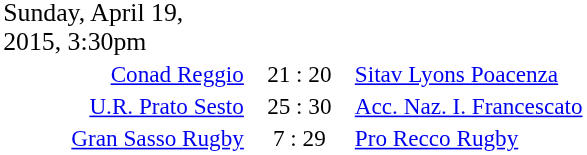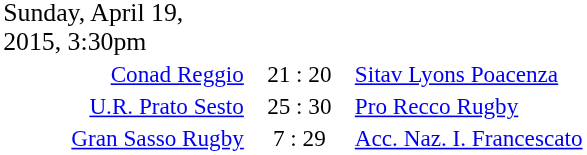U.R. Prato Sesto | column 3: Acc. Naz. I. Francescato -> Pro Recco Rugby
Gran Sasso Rugby | column 3: Pro Recco Rugby -> Acc. Naz. I. Francescato
